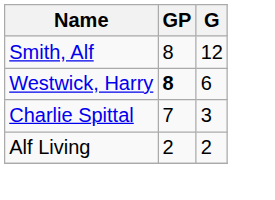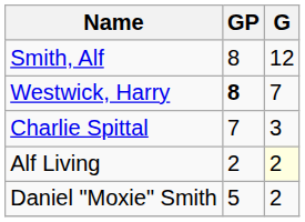Westwick, Harry | G: 6 -> 7
Alf Living | G: no background -> lightyellow background
+ row: Daniel "Moxie" Smith | 5 | 2
